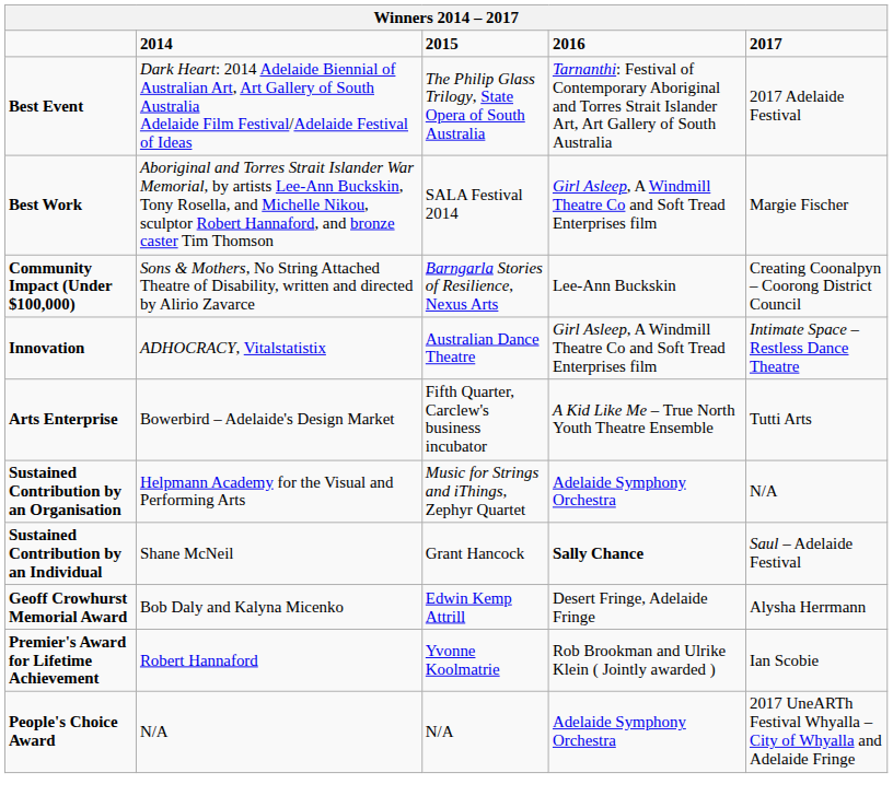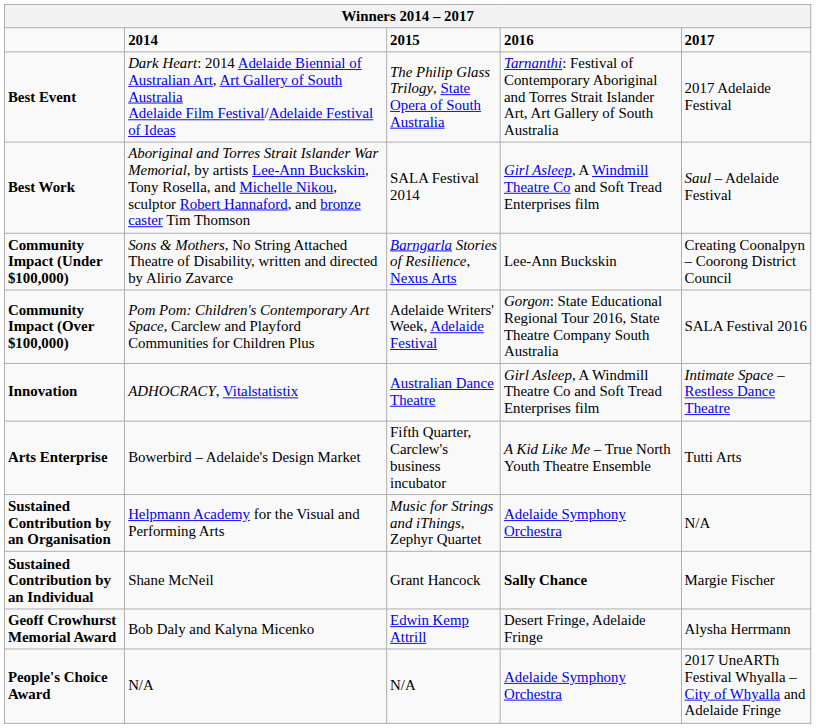Best Work | 2017: Margie Fischer -> Saul – Adelaide Festival
+ row: Community Impact (Over $100,000) | Pom Pom: Children's Contemporary Art Space, Carclew and Playford Communities for Children Plus | Adelaide Writers' Week, Adelaide Festival | Gorgon: State Educational Regional Tour 2016, State Theatre Company South Australia | SALA Festival 2016
Sustained Contribution by an Individual | 2017: Saul – Adelaide Festival -> Margie Fischer
- row: Premier's Award for Lifetime Achievement | Robert Hannaford | Yvonne Koolmatrie | Rob Brookman and Ulrike Klein ( Jointly awarded ) | Ian Scobie
